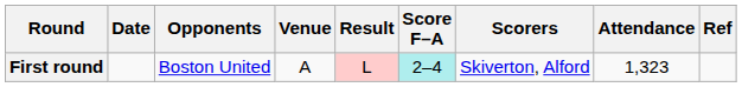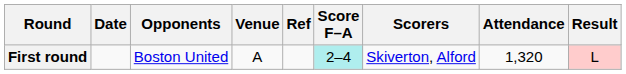columns swapped: Result <-> Ref
First round | Attendance: 1,323 -> 1,320
